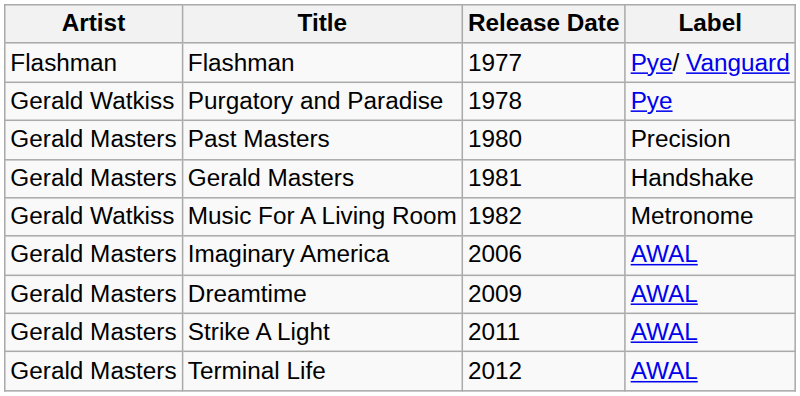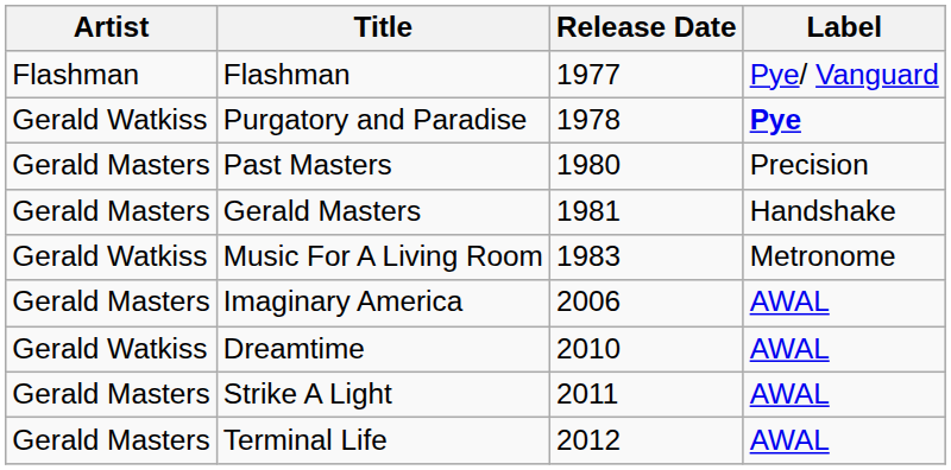Purgatory and Paradise | Label: normal -> bold
Music For A Living Room | Release Date: 1982 -> 1983
Dreamtime | Artist: Gerald Masters -> Gerald Watkiss
Dreamtime | Release Date: 2009 -> 2010
